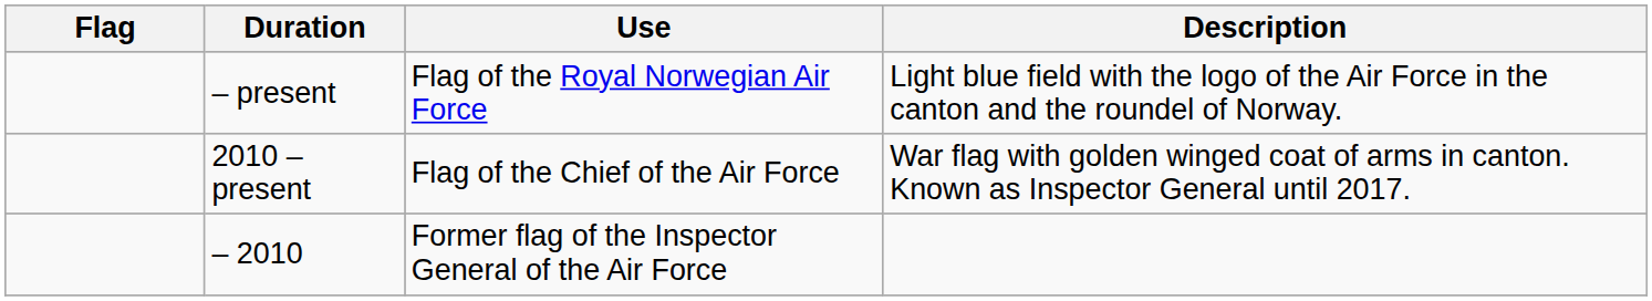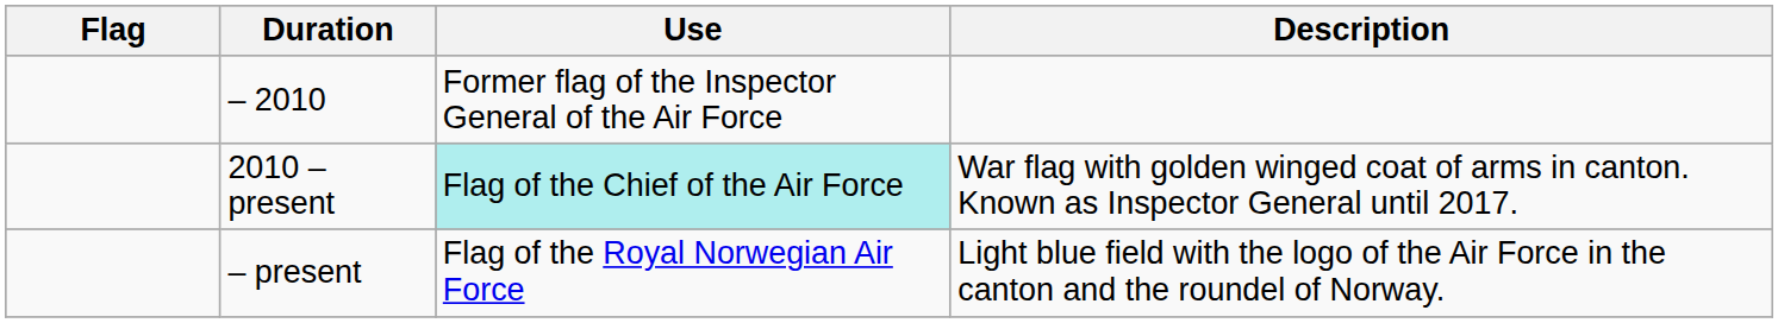rows swapped: – present <-> – 2010
2010 – present | Use: no background -> paleturquoise background
